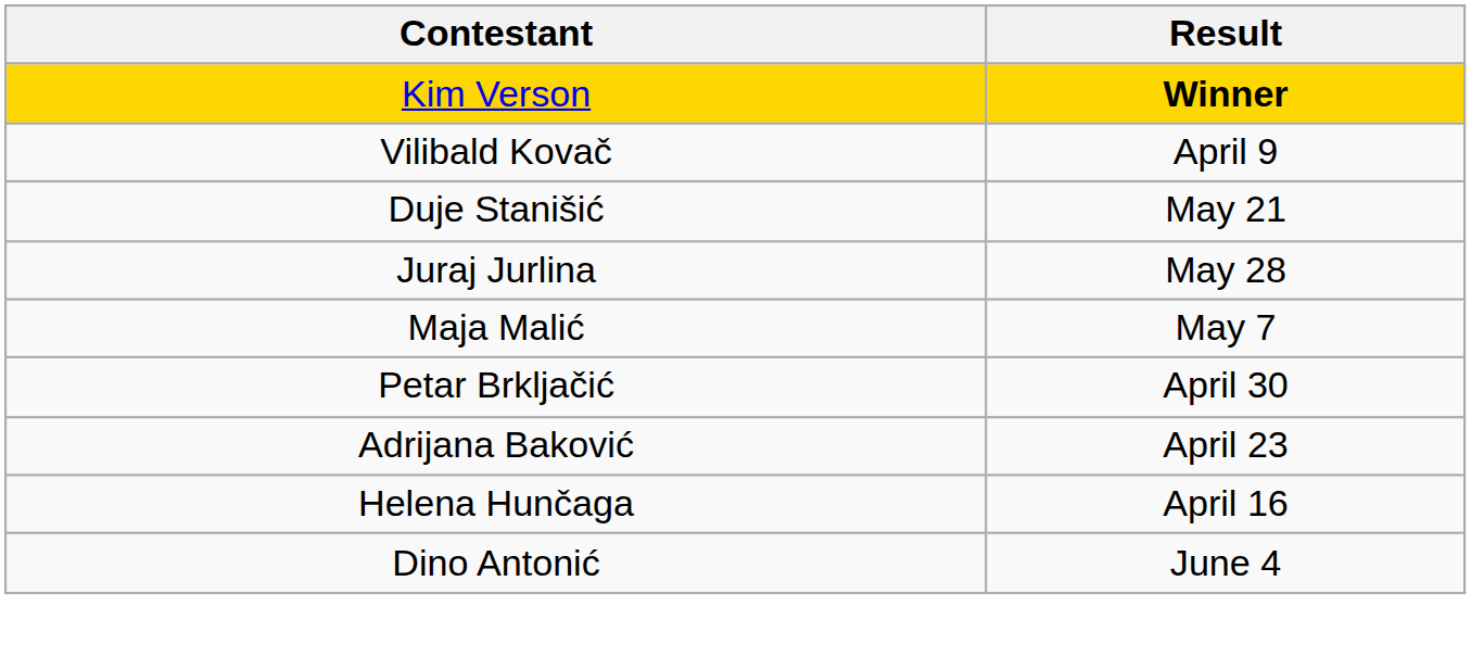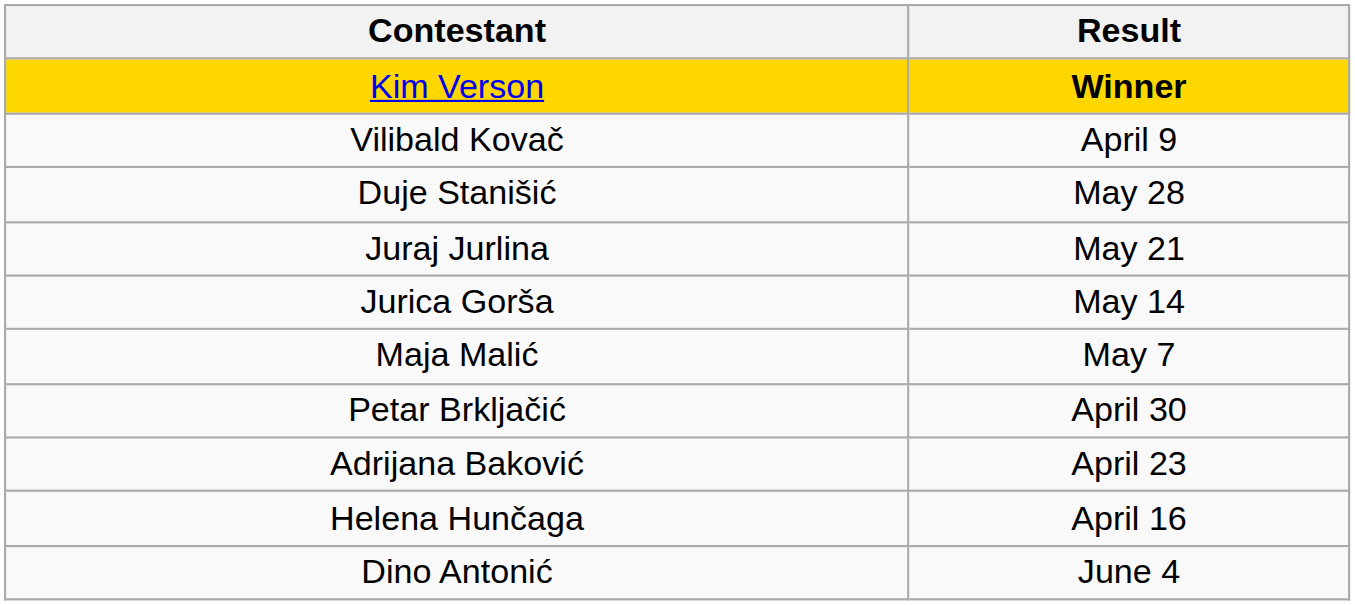Duje Stanišić | Result: May 21 -> May 28
Juraj Jurlina | Result: May 28 -> May 21
+ row: Jurica Gorša | May 14
